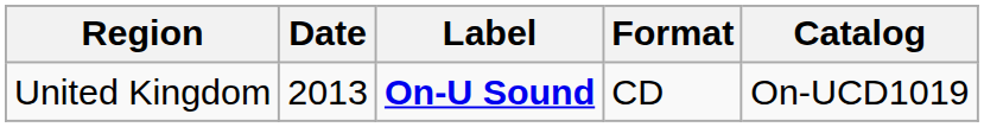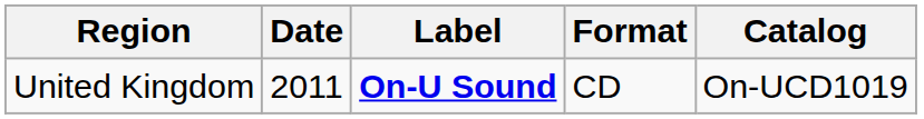United Kingdom | Date: 2013 -> 2011
